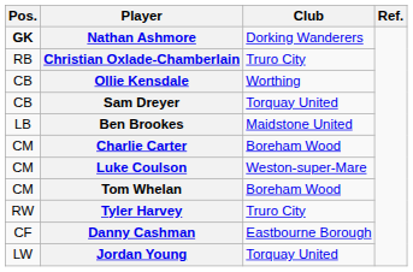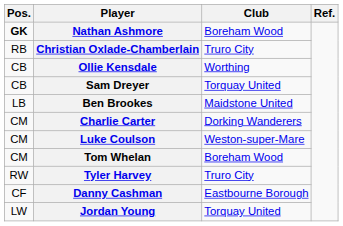Nathan Ashmore | Club: Dorking Wanderers -> Boreham Wood
Charlie Carter | Club: Boreham Wood -> Dorking Wanderers
